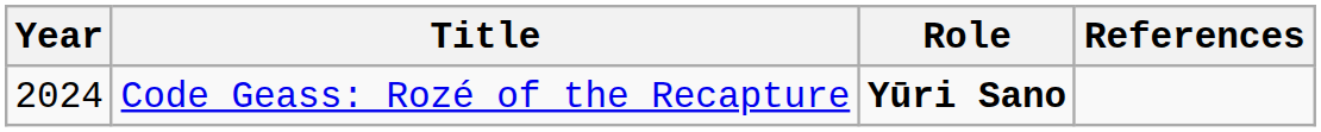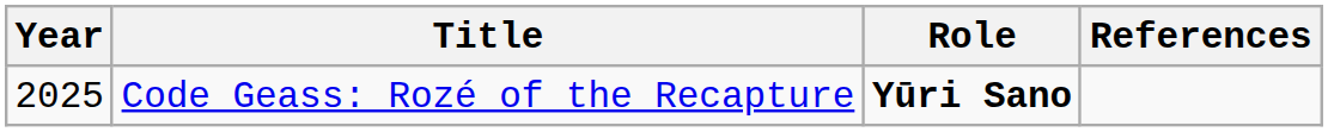Code Geass: Rozé of the Recapture | Year: 2024 -> 2025
